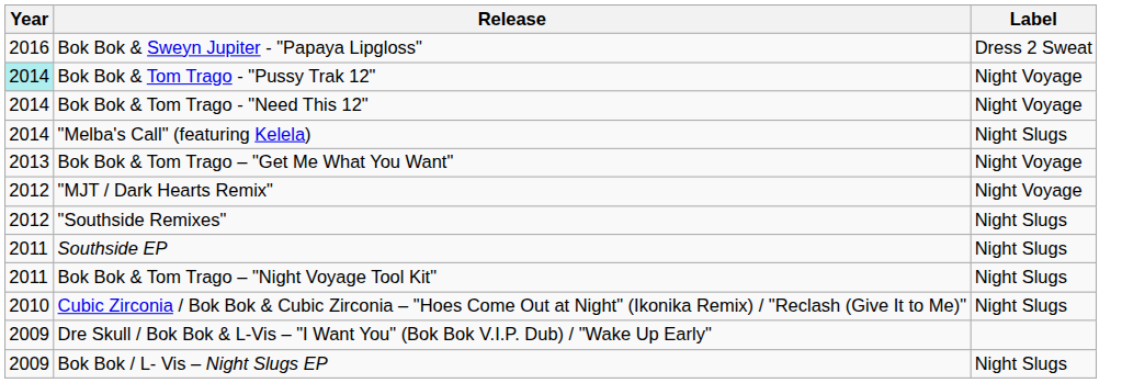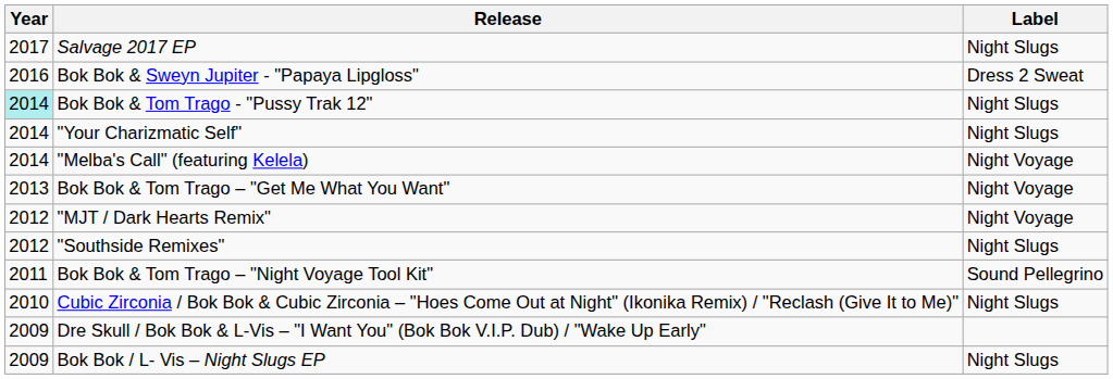+ row: 2017 | Salvage 2017 EP | Night Slugs
Bok Bok & Tom Trago - "Pussy Trak 12" | Label: Night Voyage -> Night Slugs
- row: 2014 | Bok Bok & Tom Trago - "Need This 12" | Night Voyage
+ row: 2014 | "Your Charizmatic Self" | Night Slugs
"Melba's Call" (featuring Kelela) | Label: Night Slugs -> Night Voyage
- row: 2011 | Southside EP | Night Slugs
Bok Bok & Tom Trago – "Night Voyage Tool Kit" | Label: Night Slugs -> Sound Pellegrino
